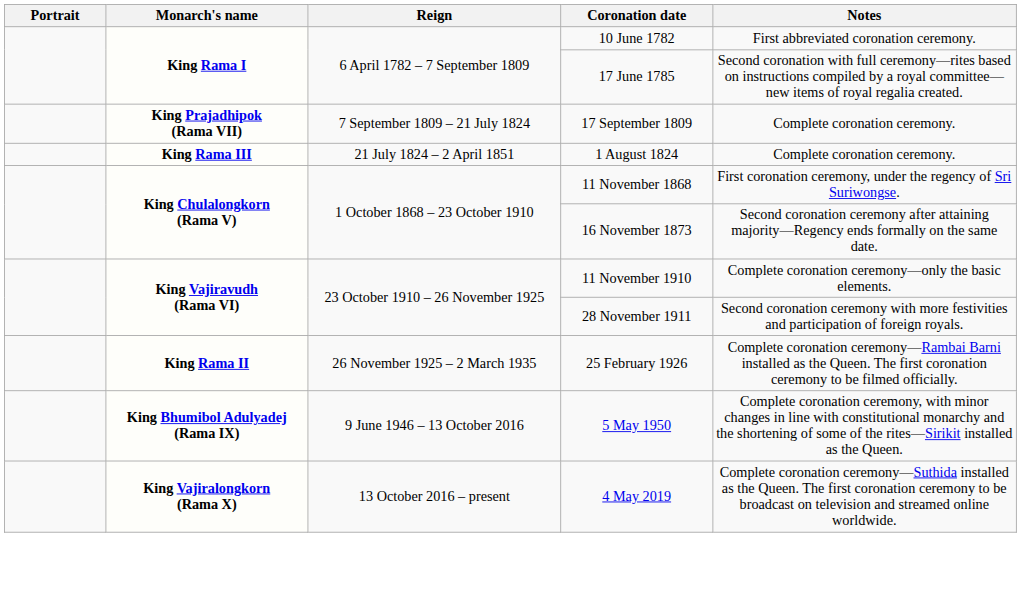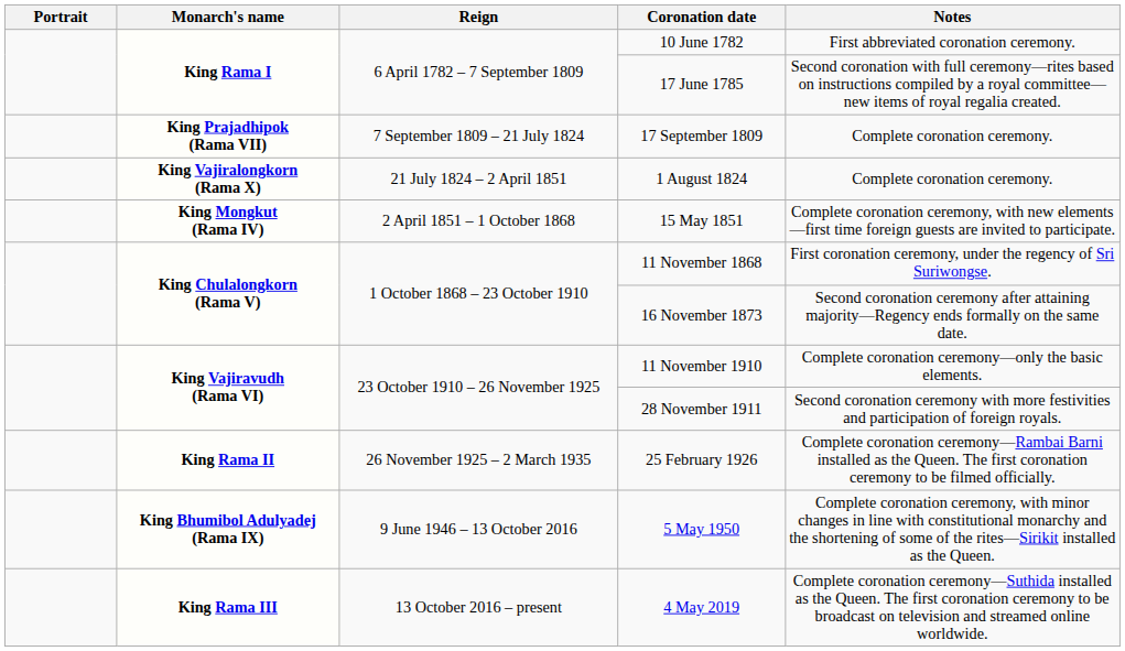1 August 1824 | Monarch's name: King Rama III -> King Vajiralongkorn (Rama X)
+ row: King Mongkut (Rama IV) | 2 April 1851 – 1 October 1868 | 15 May 1851 | Complete coronation ceremony, with new elements—first time foreign guests are invited to participate.
4 May 2019 | Monarch's name: King Vajiralongkorn (Rama X) -> King Rama III
